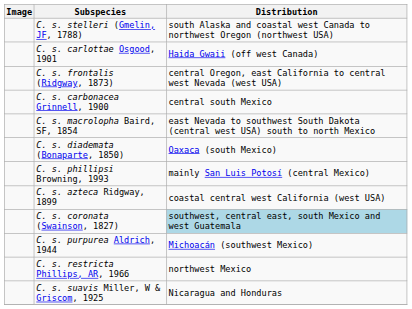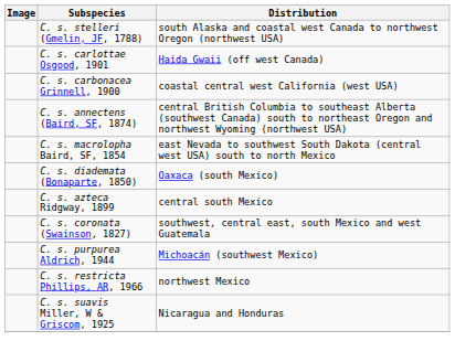- row: C. s. frontalis (Ridgway, 1873) | central Oregon, east California to central west Nevada (west USA)
C. s. carbonacea Grinnell, 1900 | Distribution: central south Mexico -> coastal central west California (west USA)
+ row: C. s. annectens (Baird, SF, 1874) | central British Columbia to southeast Alberta (southwest Canada) south to northeast Oregon and northwest Wyoming (northwest USA)
- row: C. s. phillipsi Browning, 1993 | mainly San Luis Potosí (central Mexico)
C. s. azteca Ridgway, 1899 | Distribution: coastal central west California (west USA) -> central south Mexico
C. s. coronata (Swainson, 1827) | Distribution: lightblue background -> no background
